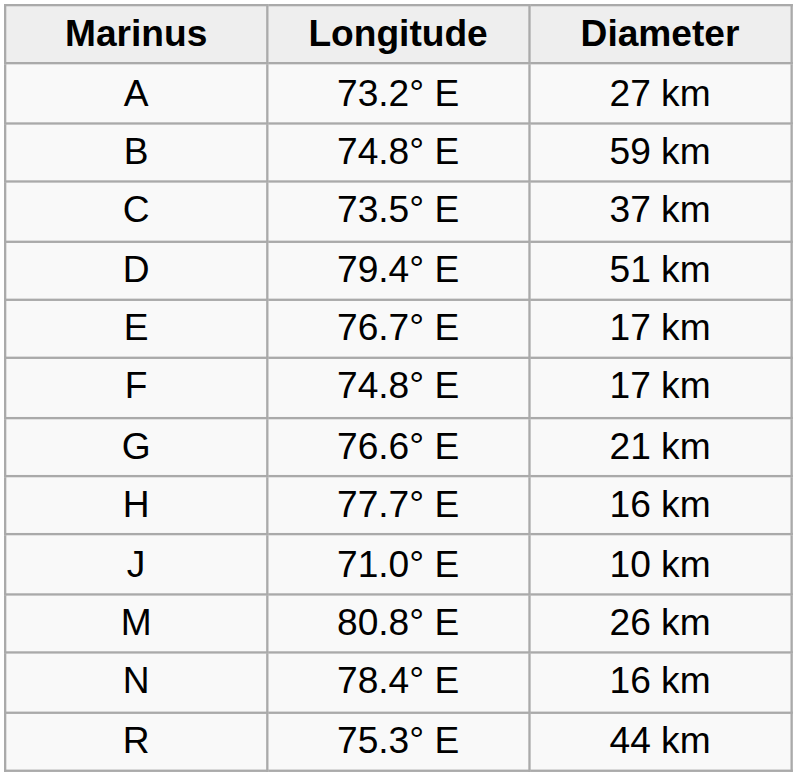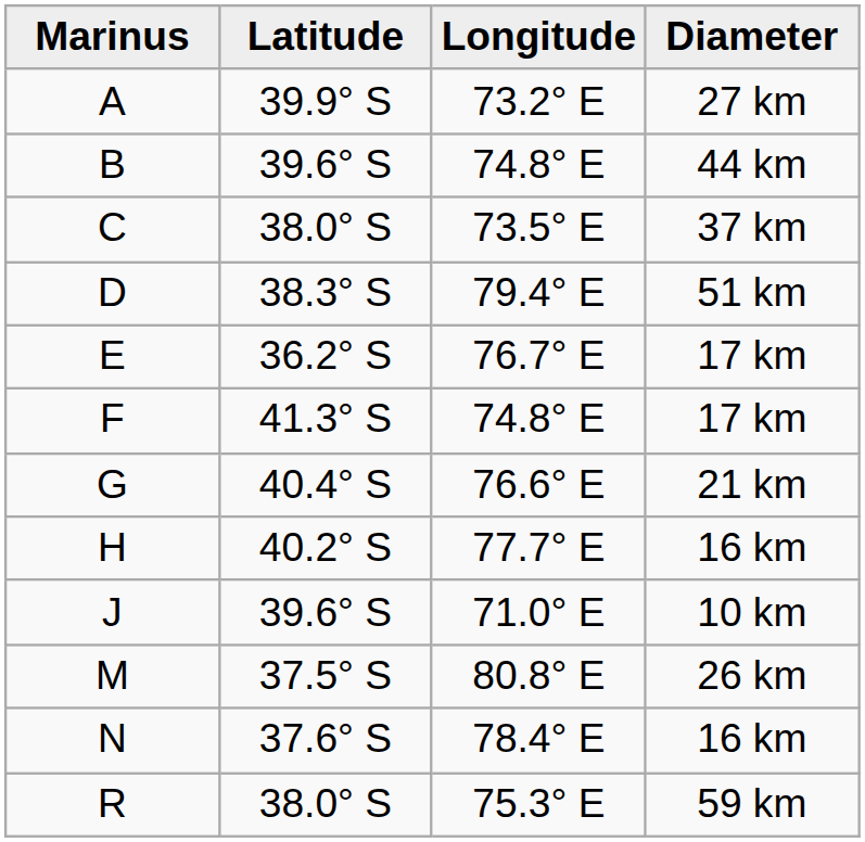+ column: Latitude | 39.9° S | 39.6° S | 38.0° S | 38.3° S | 36.2° S | 41.3° S | 40.4° S | 40.2° S | 39.6° S | 37.5° S | 37.6° S | 38.0° S
B | Diameter: 59 km -> 44 km
R | Diameter: 44 km -> 59 km
